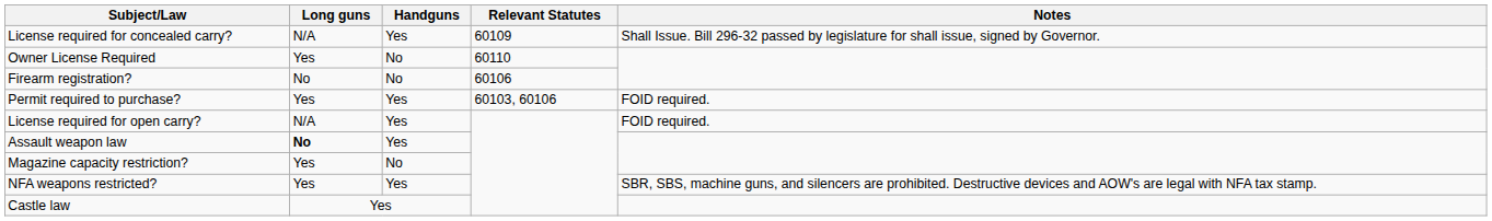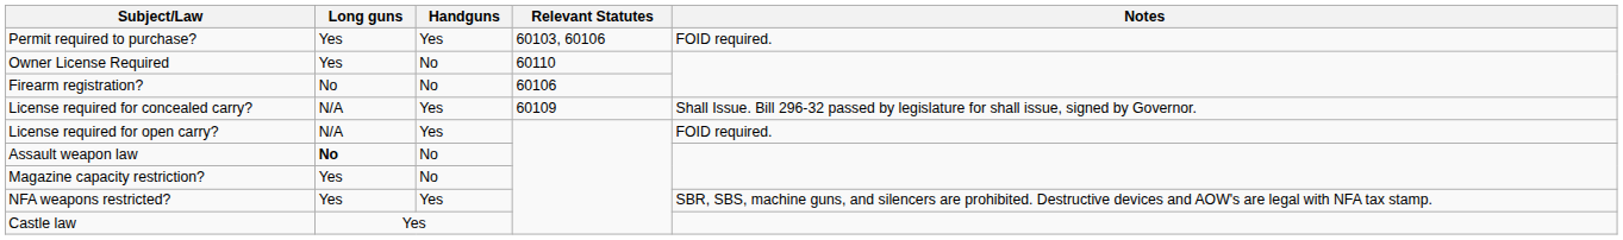rows swapped: Permit required to purchase? <-> License required for concealed carry?
Assault weapon law | Handguns: Yes -> No
